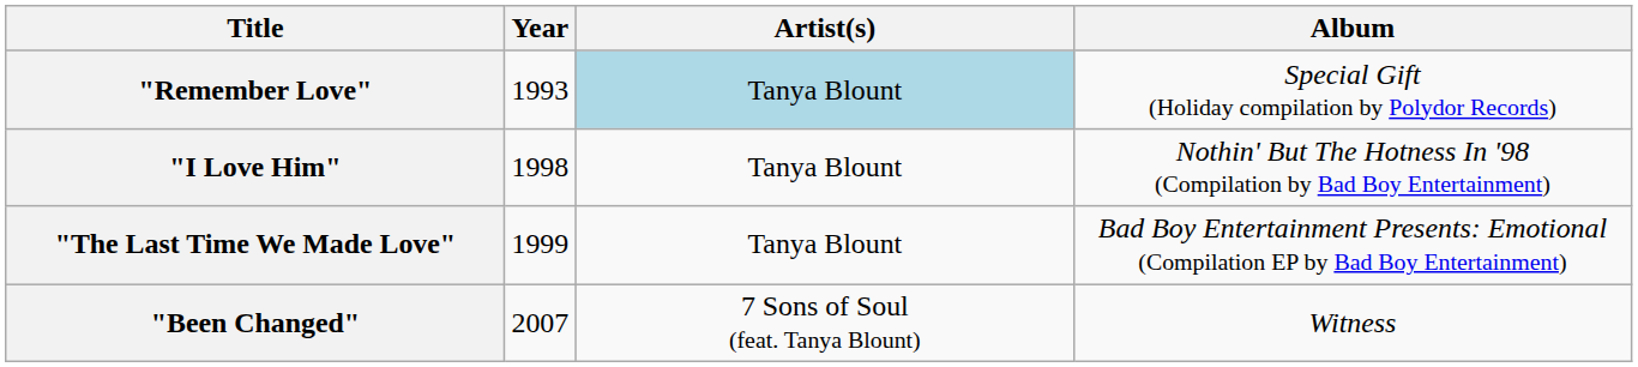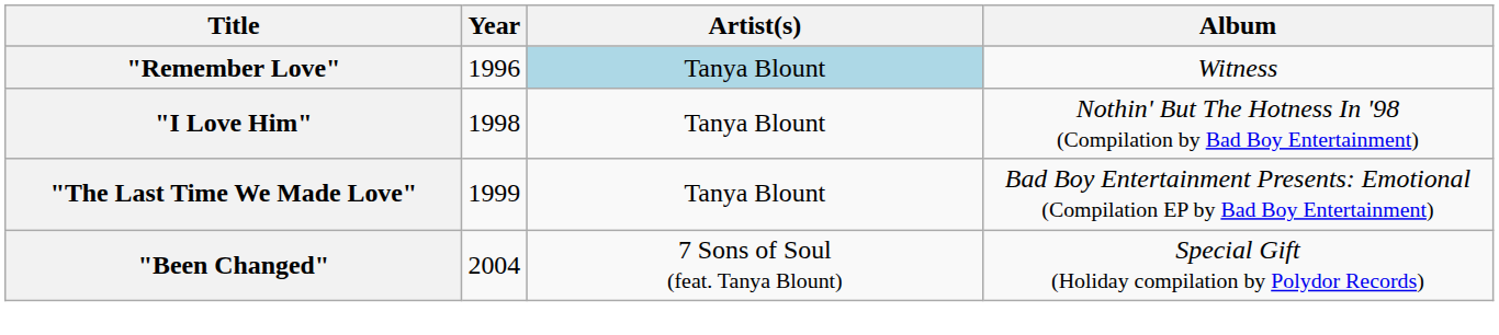"Remember Love" | Year: 1993 -> 1996
"Remember Love" | Album: Special Gift (Holiday compilation by Polydor Records) -> Witness
"Been Changed" | Year: 2007 -> 2004
"Been Changed" | Album: Witness -> Special Gift (Holiday compilation by Polydor Records)
